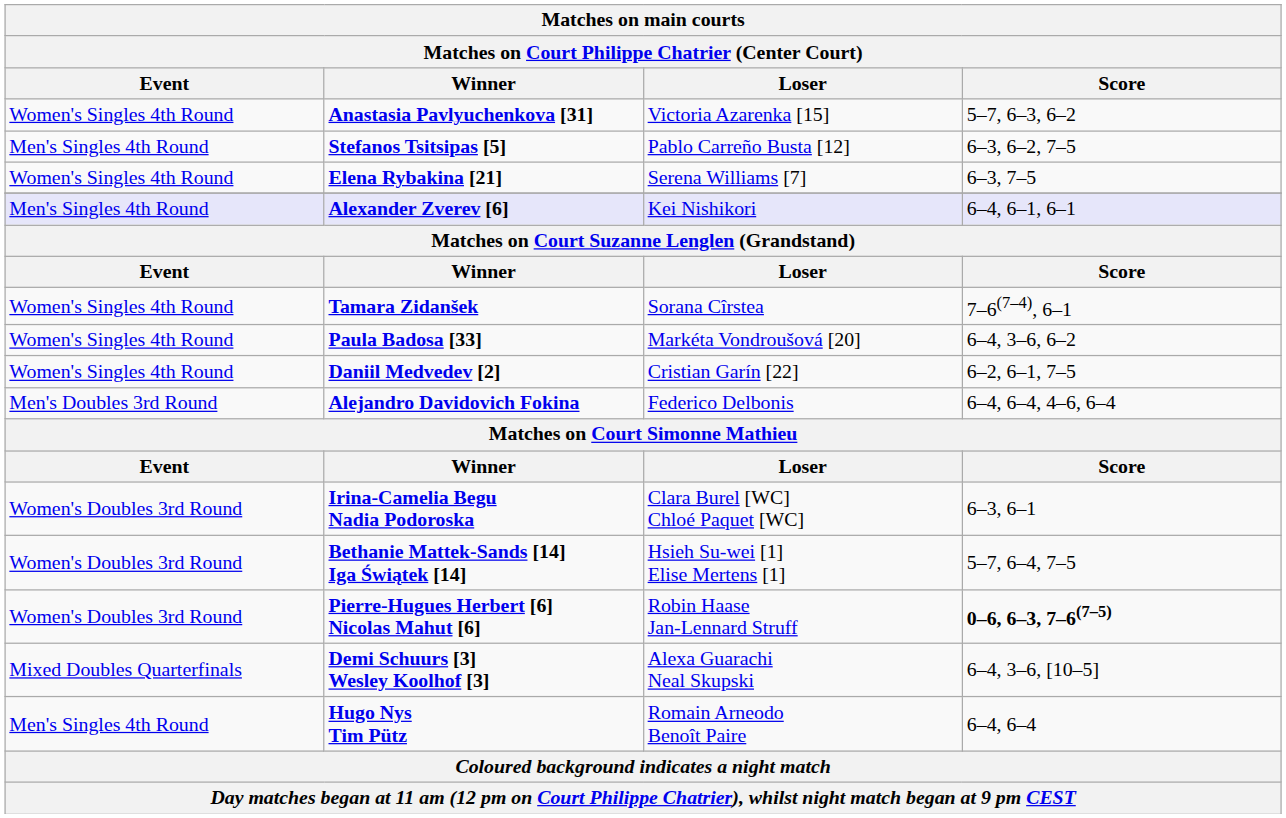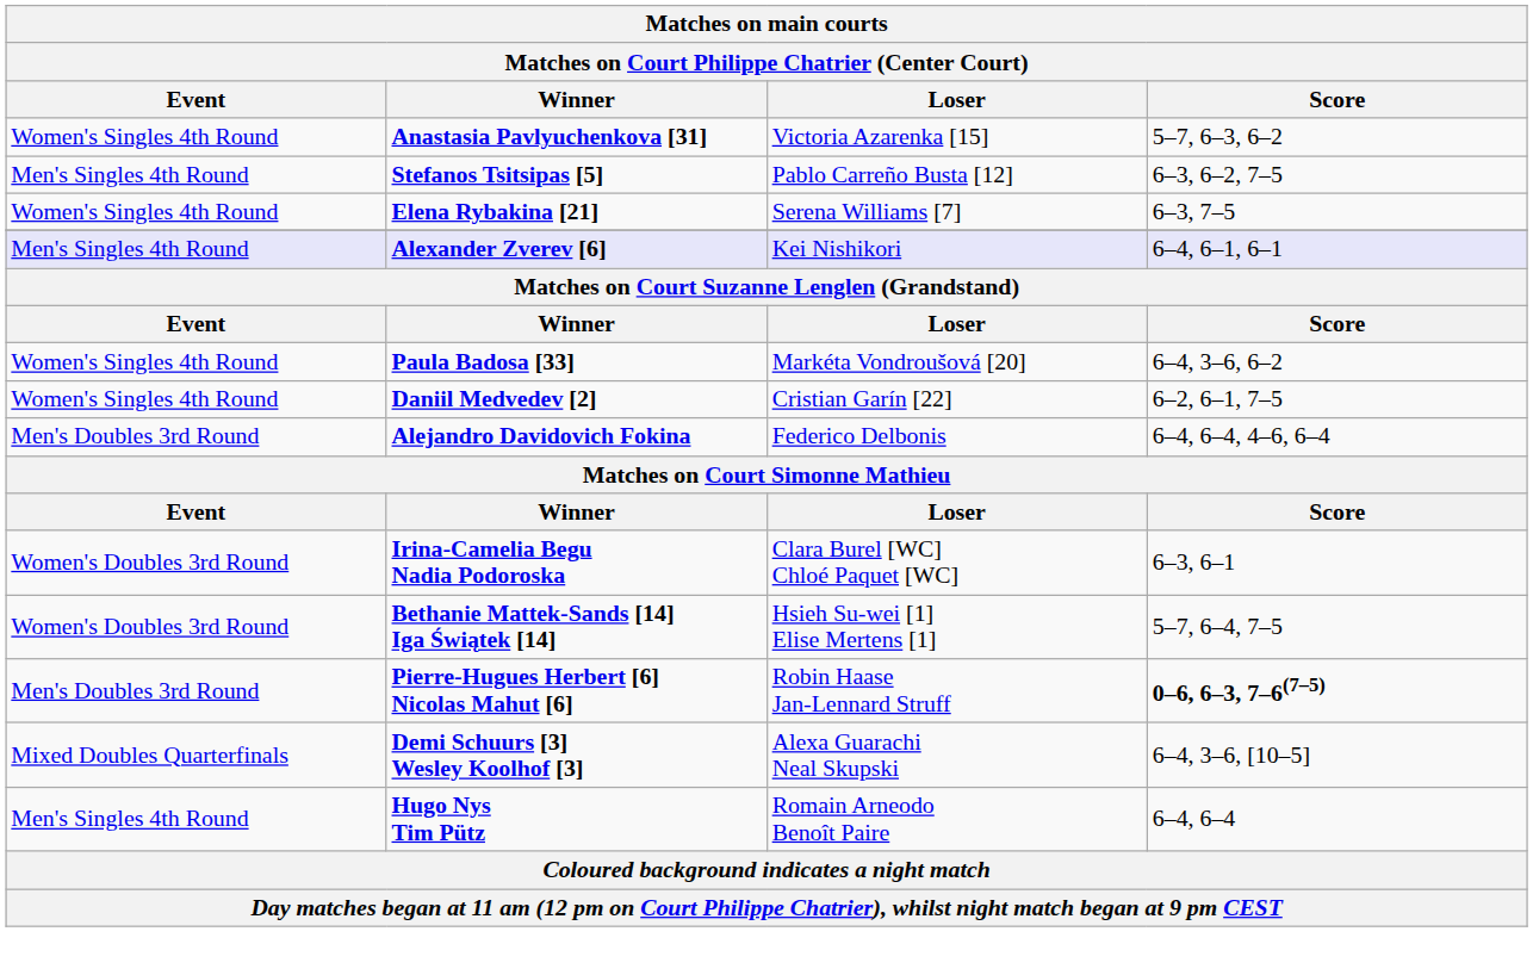- row: Women's Singles 4th Round | Tamara Zidanšek | Sorana Cîrstea | 7–6(7–4), 6–1
Pierre-Hugues Herbert [6] Nicolas Mahut [6] | Event: Women's Doubles 3rd Round -> Men's Doubles 3rd Round
